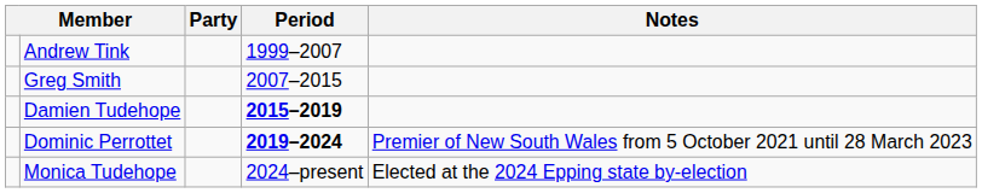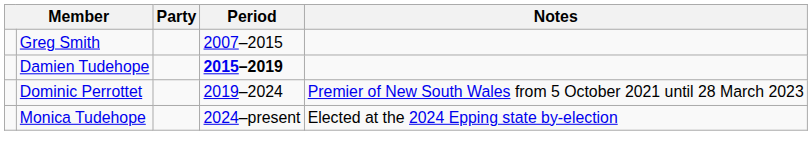- row: Andrew Tink | 1999–2007
Dominic Perrottet | Period: bold -> normal
